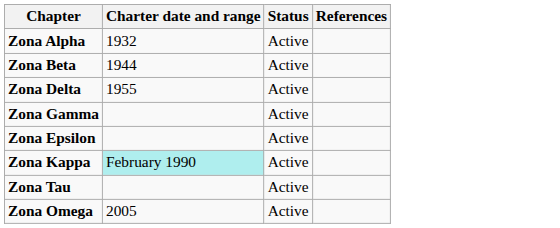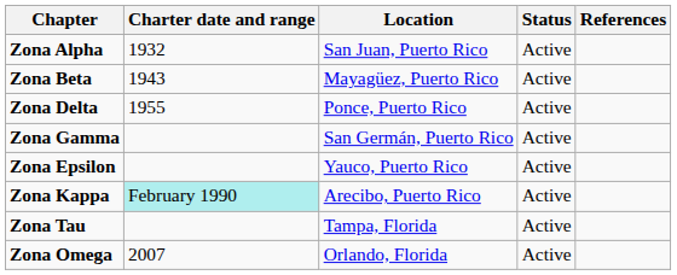+ column: Location | San Juan, Puerto Rico | Mayagüez, Puerto Rico | Ponce, Puerto Rico | San Germán, Puerto Rico | Yauco, Puerto Rico | Arecibo, Puerto Rico | Tampa, Florida | Orlando, Florida
Zona Beta | Charter date and range: 1944 -> 1943
Zona Omega | Charter date and range: 2005 -> 2007
